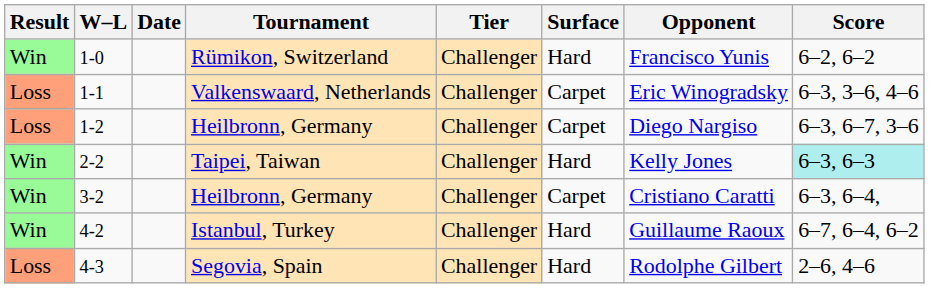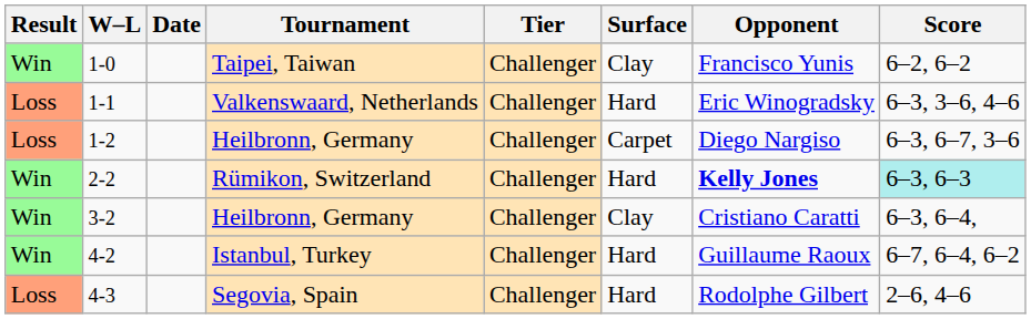1-0 | Tournament: Rümikon, Switzerland -> Taipei, Taiwan
1-0 | Surface: Hard -> Clay
1-1 | Surface: Carpet -> Hard
2-2 | Tournament: Taipei, Taiwan -> Rümikon, Switzerland
2-2 | Opponent: normal -> bold
3-2 | Surface: Carpet -> Clay
